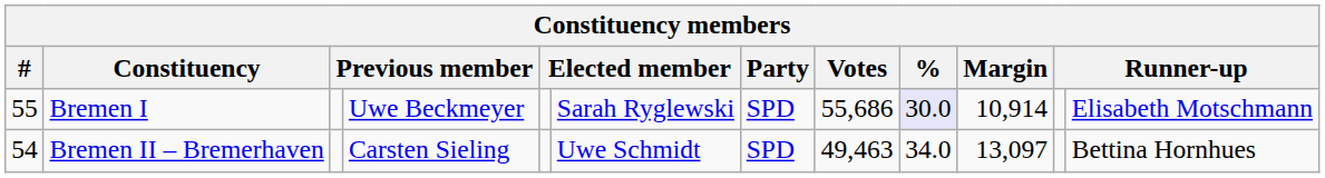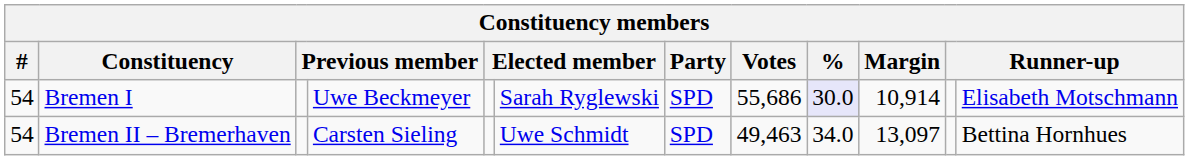Bremen I | #: 55 -> 54
